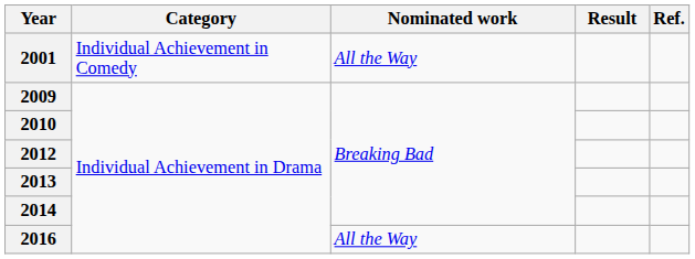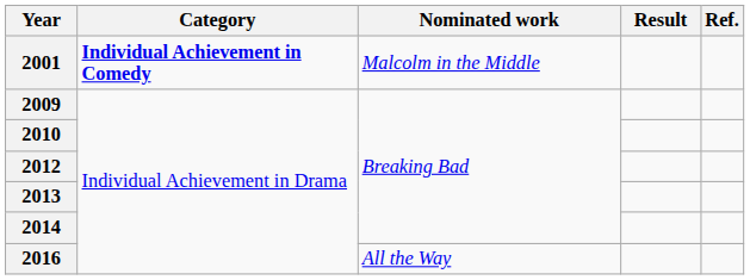2001 | Category: normal -> bold
2001 | Nominated work: All the Way -> Malcolm in the Middle
